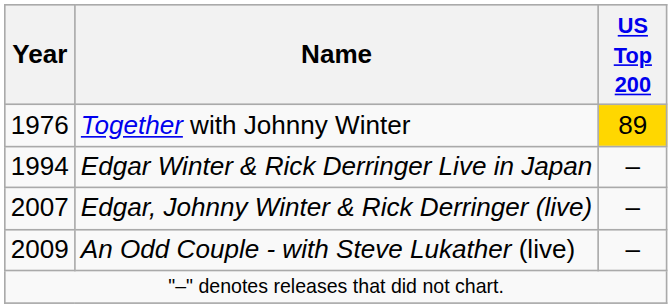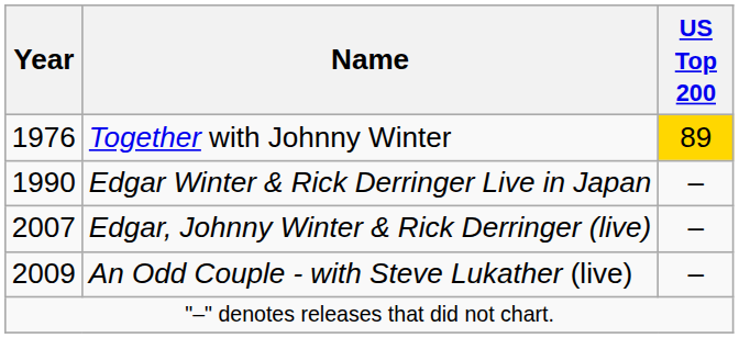Edgar Winter & Rick Derringer Live in Japan | Year: 1994 -> 1990
